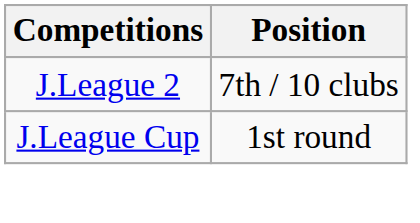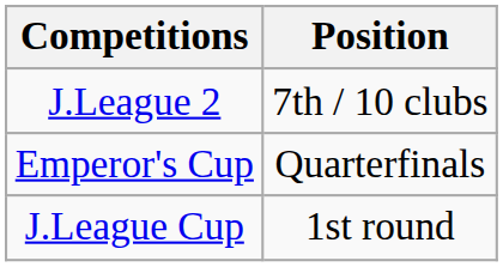+ row: Emperor's Cup | Quarterfinals
